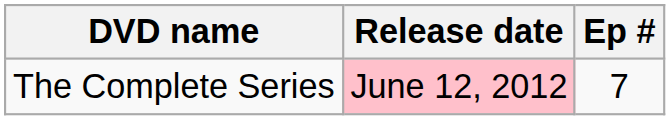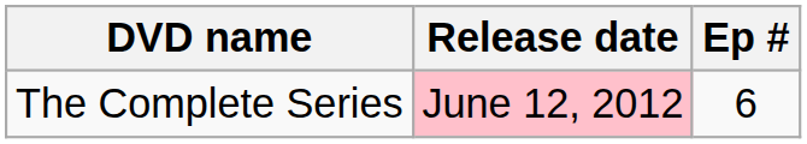The Complete Series | Ep #: 7 -> 6
